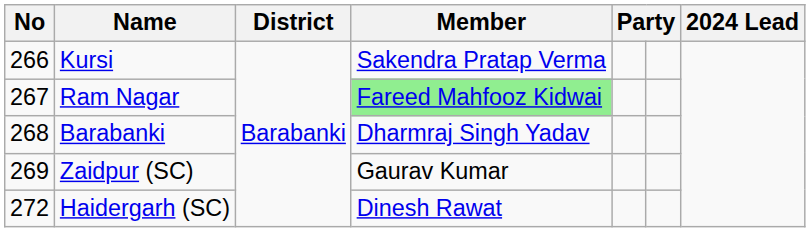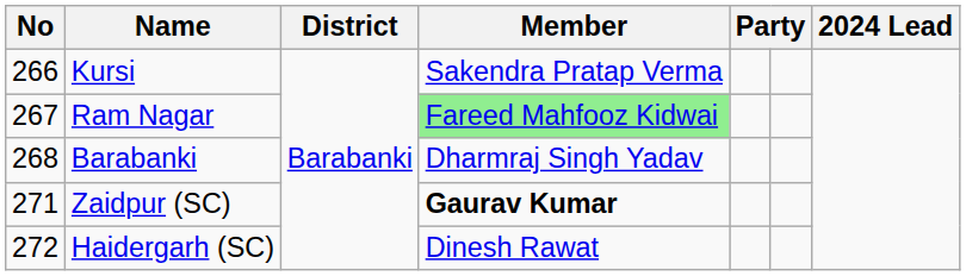Zaidpur (SC) | No: 269 -> 271
Zaidpur (SC) | Member: normal -> bold
